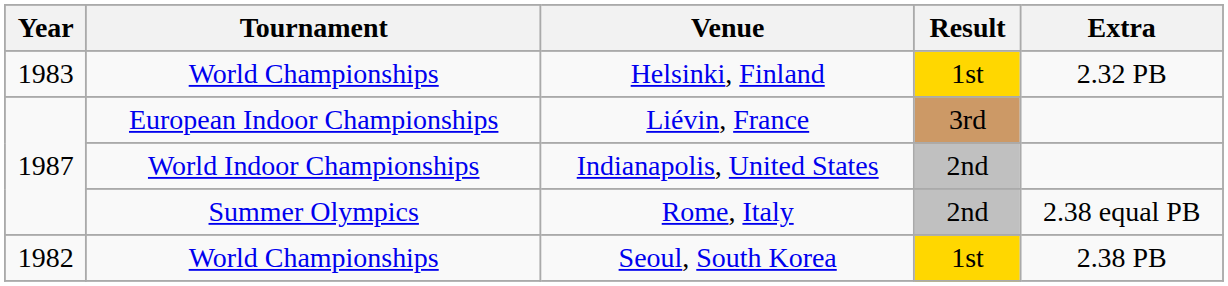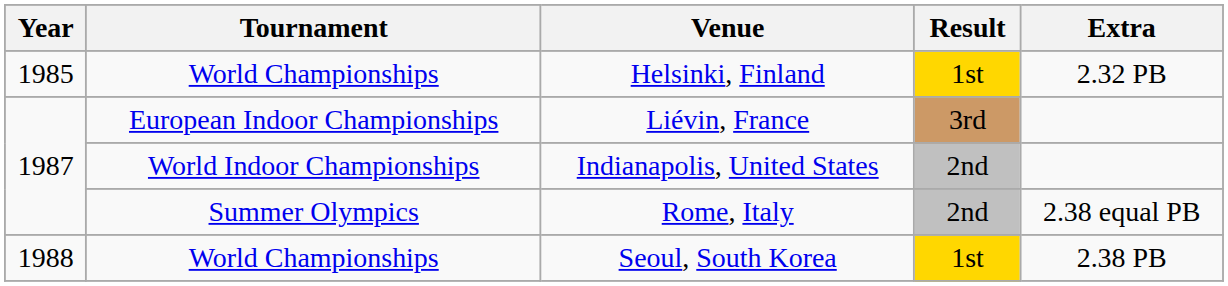Helsinki, Finland | Year: 1983 -> 1985
Seoul, South Korea | Year: 1982 -> 1988
